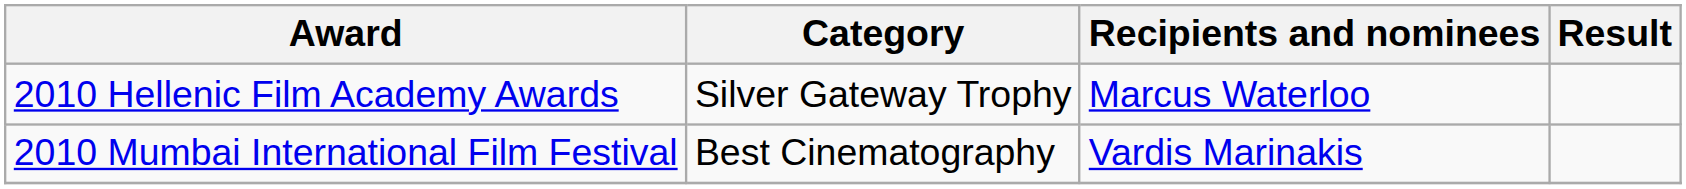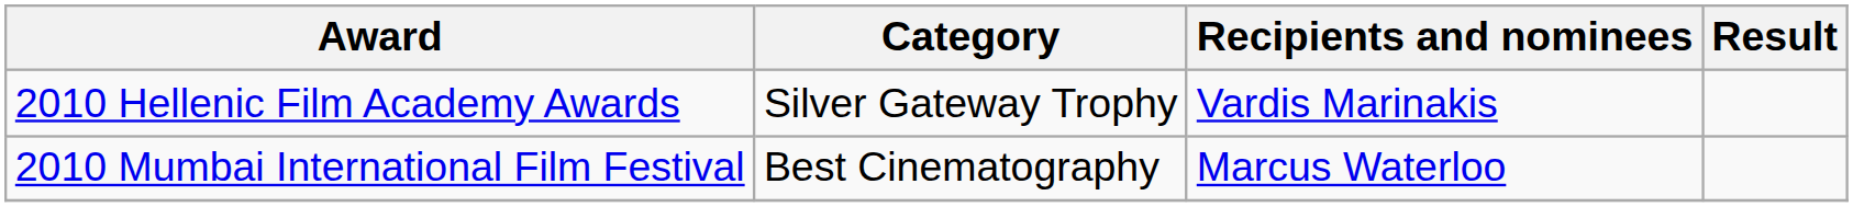2010 Hellenic Film Academy Awards | Recipients and nominees: Marcus Waterloo -> Vardis Marinakis
2010 Mumbai International Film Festival | Recipients and nominees: Vardis Marinakis -> Marcus Waterloo
